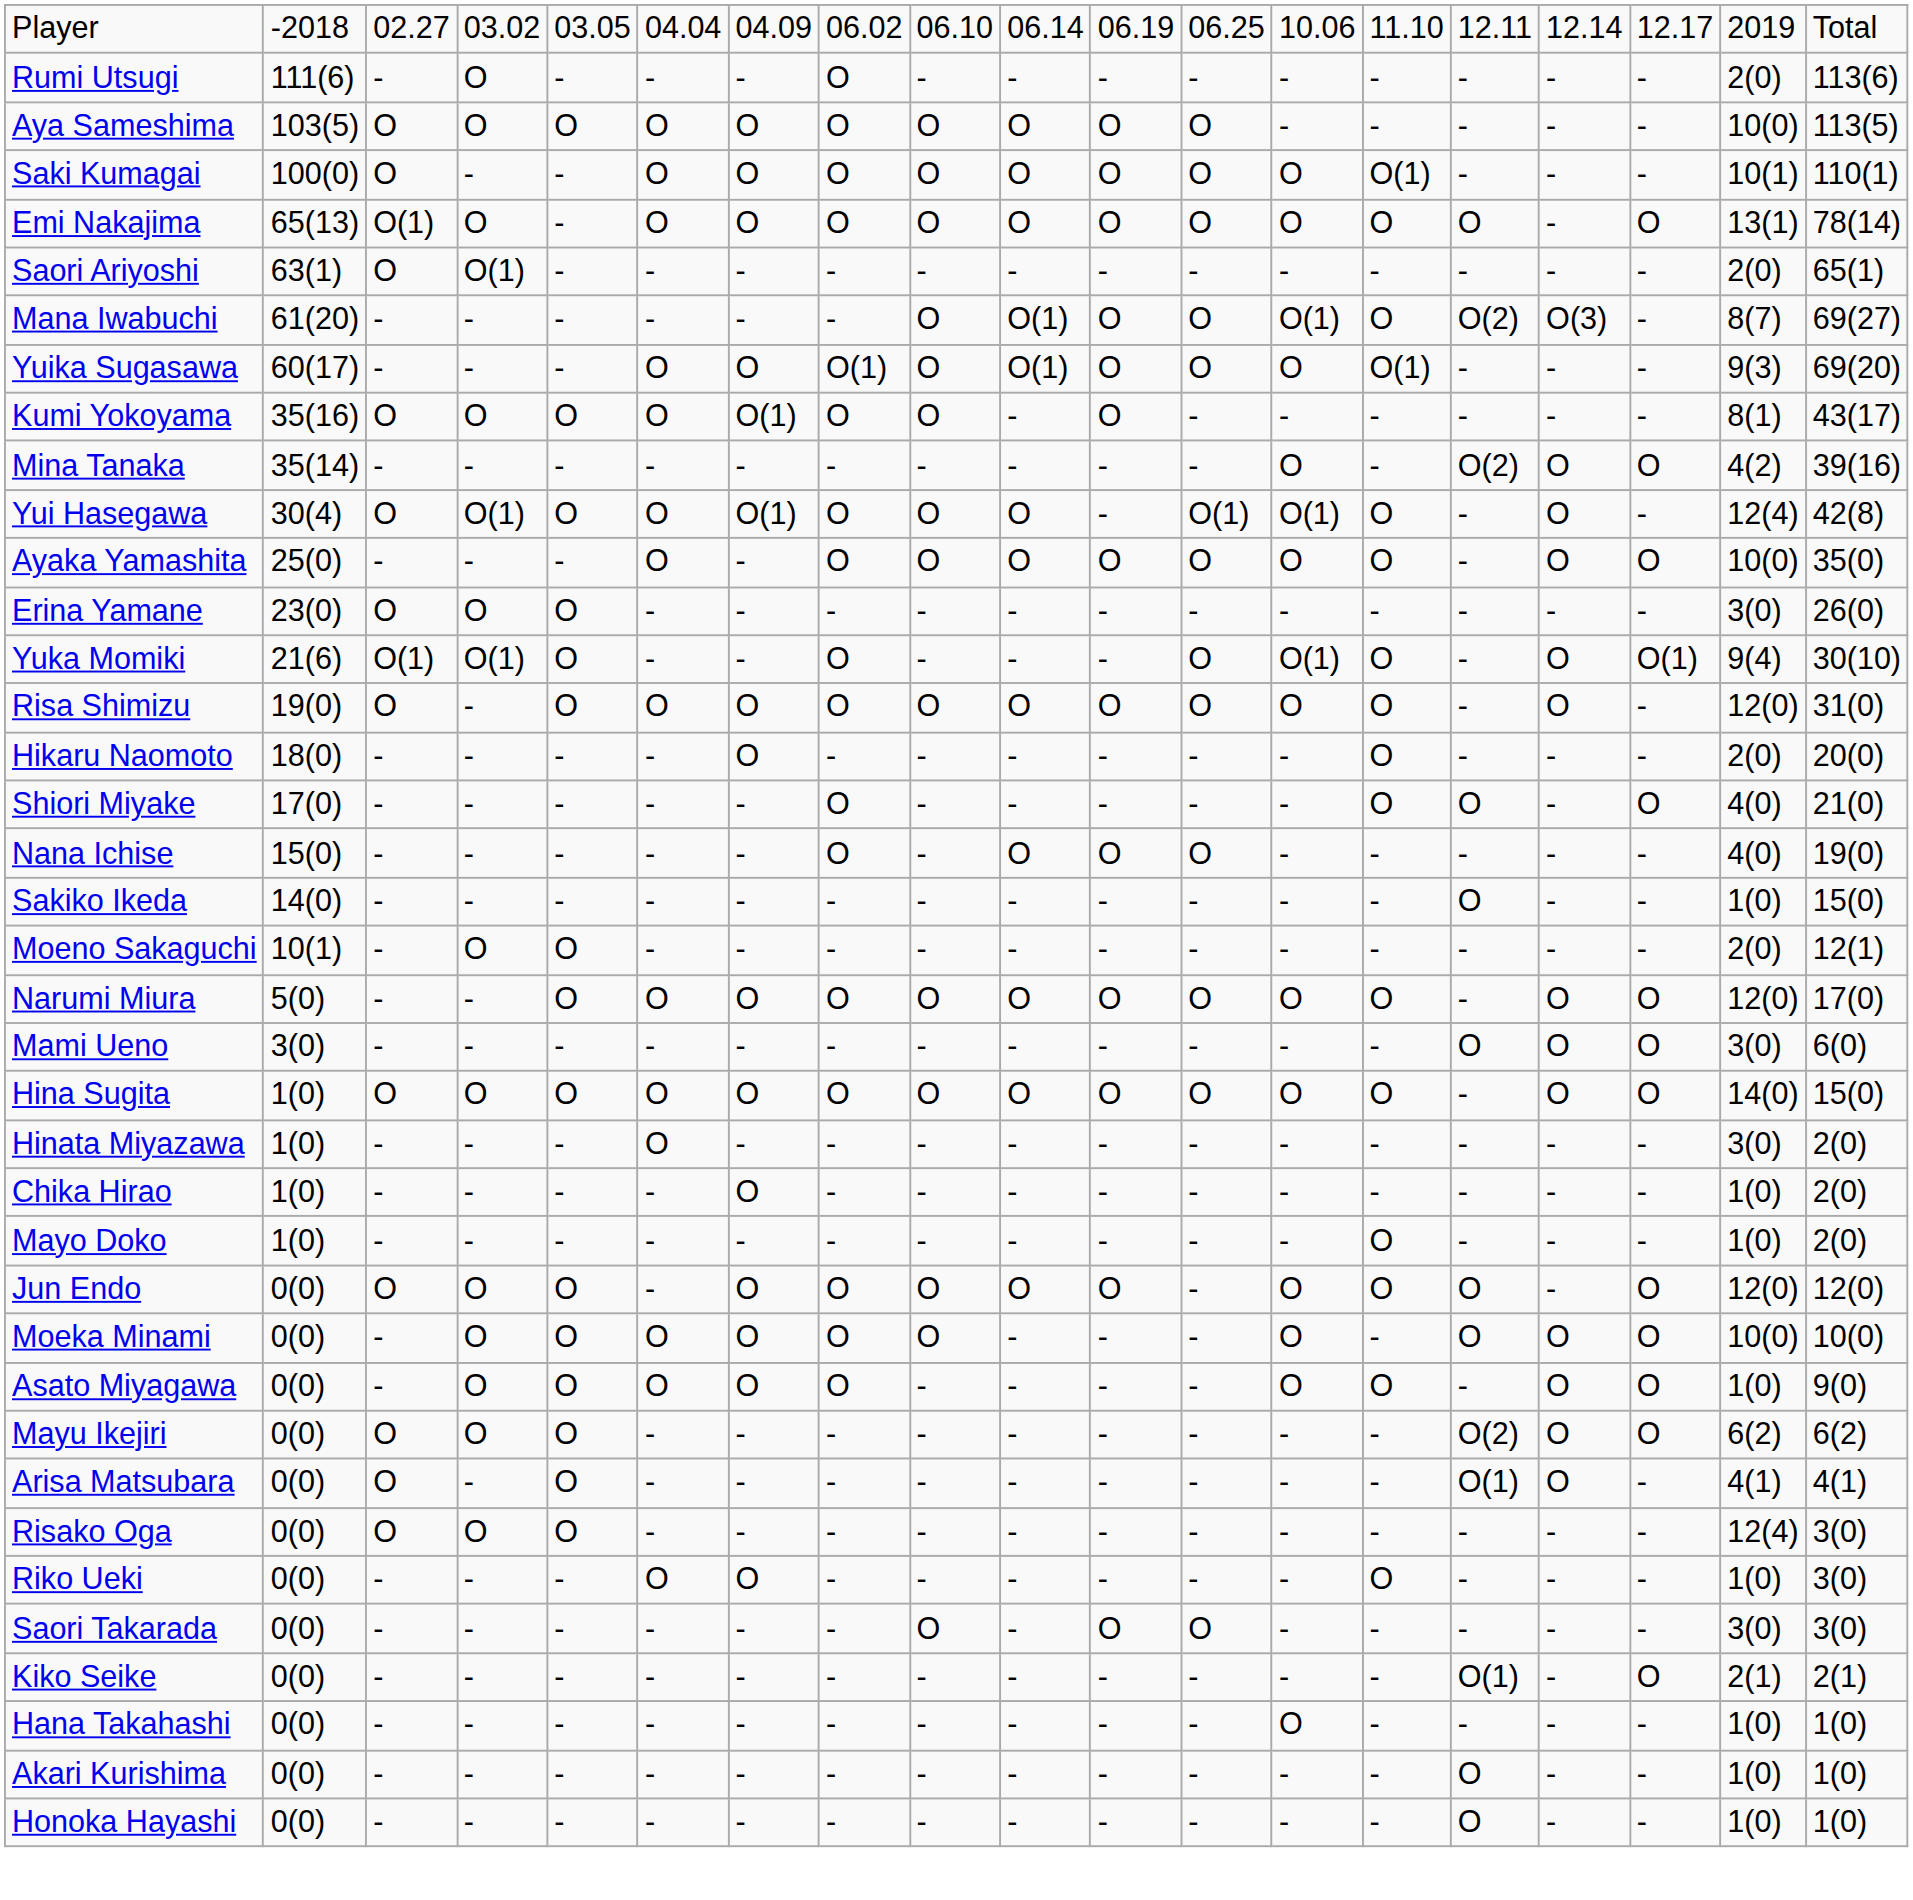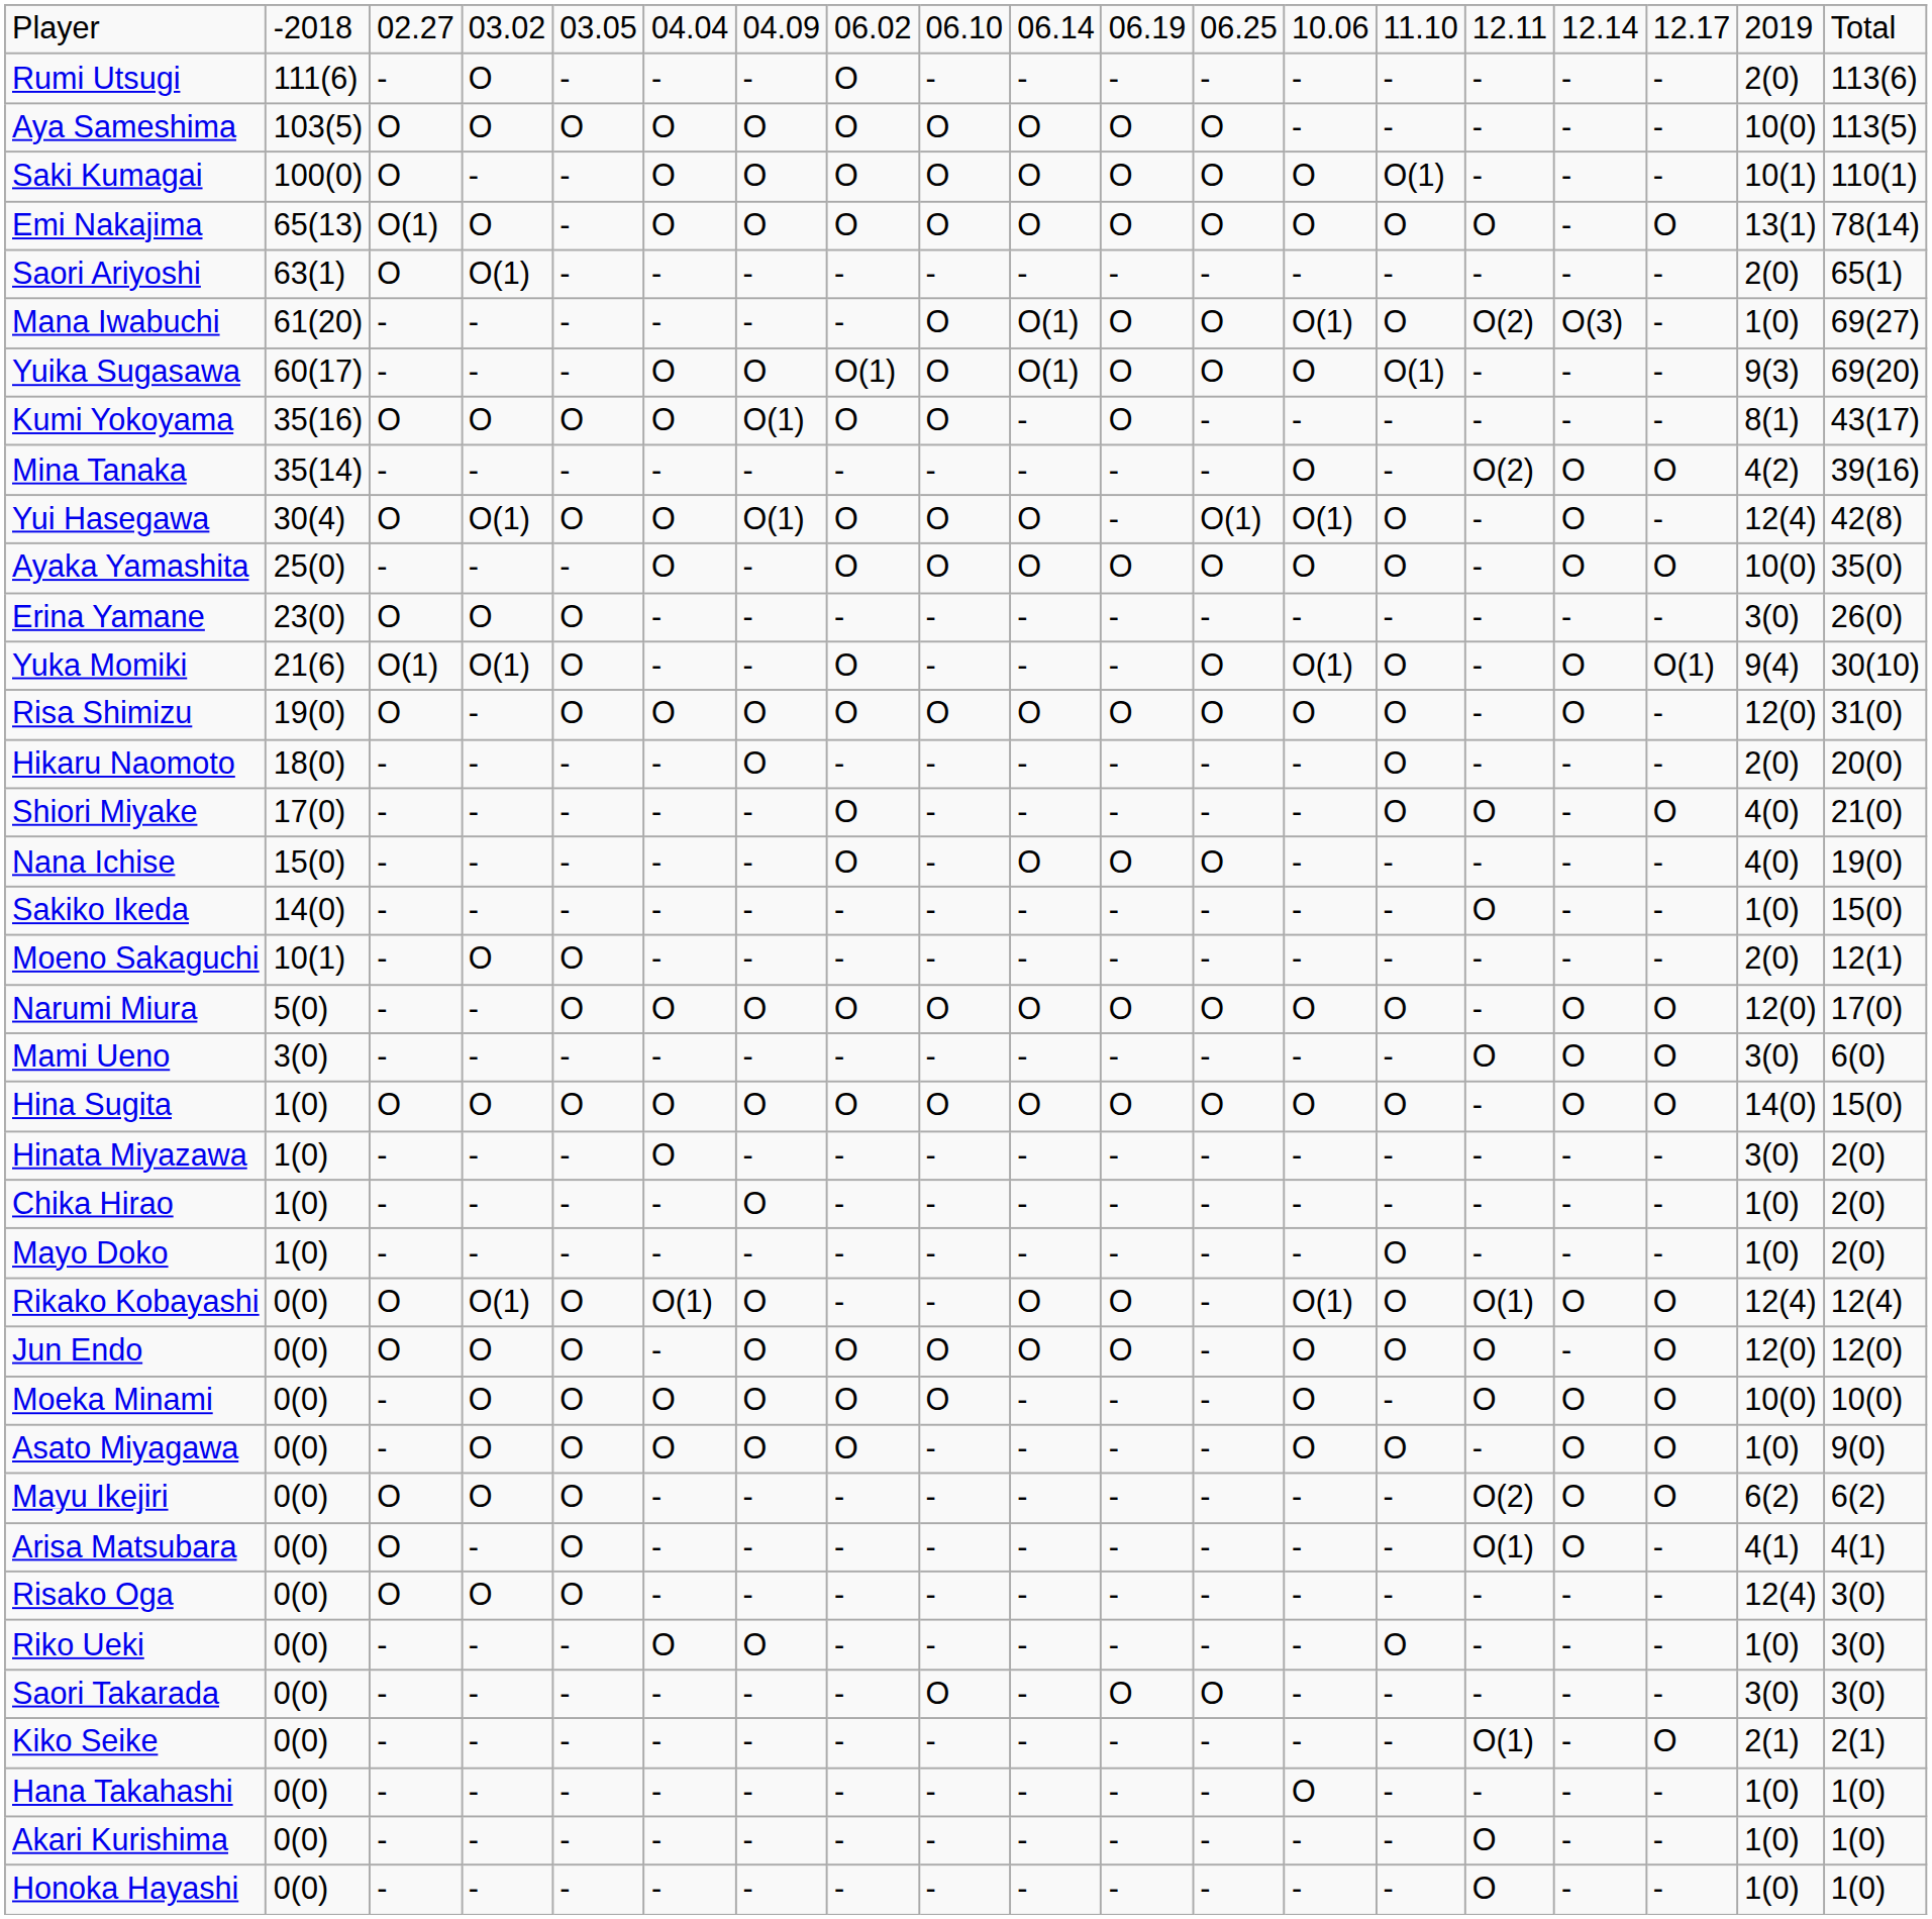Mana Iwabuchi | column 18: 8(7) -> 1(0)
+ row: Rikako Kobayashi | 0(0) | O | O(1) | O | O(1) | O | - | - | O | O | - | O(1) | O | O(1) | O | O | 12(4) | 12(4)
